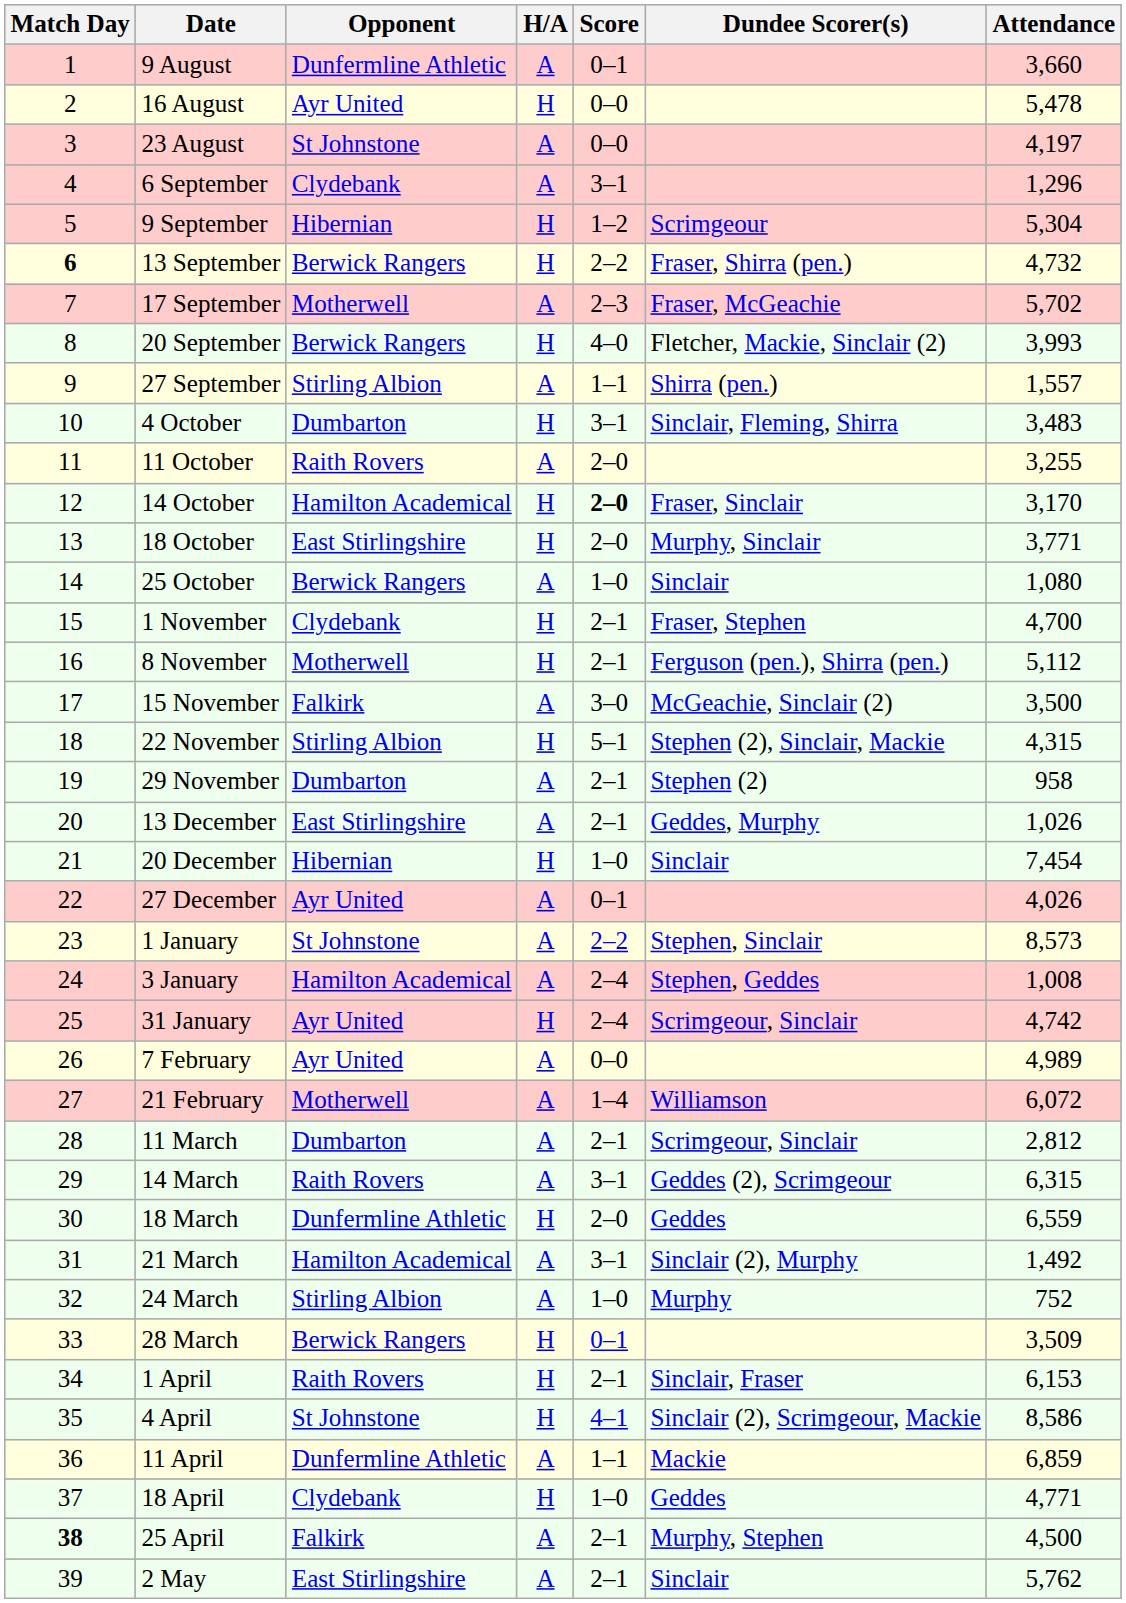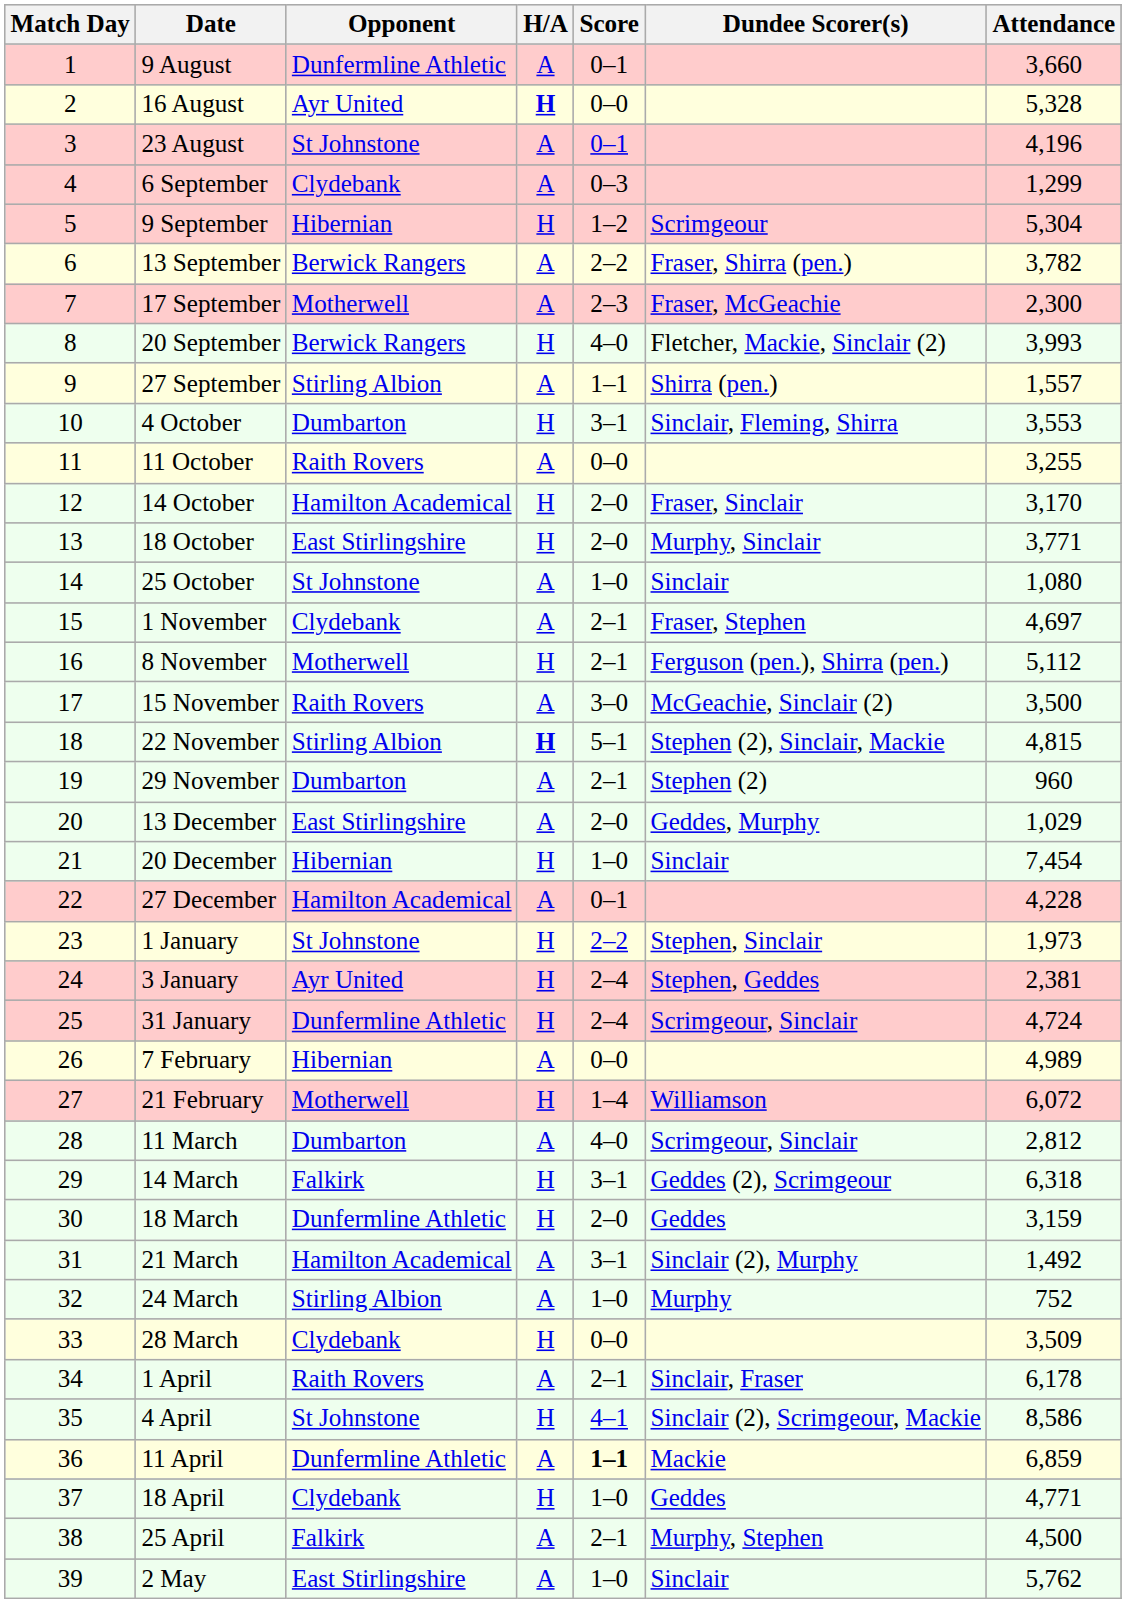16 August | H/A: normal -> bold
16 August | Attendance: 5,478 -> 5,328
23 August | Score: 0–0 -> 0–1
23 August | Attendance: 4,197 -> 4,196
6 September | Score: 3–1 -> 0–3
6 September | Attendance: 1,296 -> 1,299
13 September | Match Day: bold -> normal
13 September | H/A: H -> A
13 September | Attendance: 4,732 -> 3,782
17 September | Attendance: 5,702 -> 2,300
4 October | Attendance: 3,483 -> 3,553
11 October | Score: 2–0 -> 0–0
14 October | Score: bold -> normal
25 October | Opponent: Berwick Rangers -> St Johnstone
1 November | H/A: H -> A
1 November | Attendance: 4,700 -> 4,697
15 November | Opponent: Falkirk -> Raith Rovers
22 November | H/A: normal -> bold
22 November | Attendance: 4,315 -> 4,815
29 November | Attendance: 958 -> 960
13 December | Score: 2–1 -> 2–0
13 December | Attendance: 1,026 -> 1,029
27 December | Opponent: Ayr United -> Hamilton Academical
27 December | Attendance: 4,026 -> 4,228
1 January | H/A: A -> H
1 January | Attendance: 8,573 -> 1,973
3 January | Opponent: Hamilton Academical -> Ayr United
3 January | H/A: A -> H
3 January | Attendance: 1,008 -> 2,381
31 January | Opponent: Ayr United -> Dunfermline Athletic
31 January | Attendance: 4,742 -> 4,724
7 February | Opponent: Ayr United -> Hibernian
21 February | H/A: A -> H
11 March | Score: 2–1 -> 4–0
14 March | Opponent: Raith Rovers -> Falkirk
14 March | H/A: A -> H
14 March | Attendance: 6,315 -> 6,318
18 March | Attendance: 6,559 -> 3,159
28 March | Opponent: Berwick Rangers -> Clydebank
28 March | Score: 0–1 -> 0–0
1 April | H/A: H -> A
1 April | Attendance: 6,153 -> 6,178
11 April | Score: normal -> bold
25 April | Match Day: bold -> normal
2 May | Score: 2–1 -> 1–0
